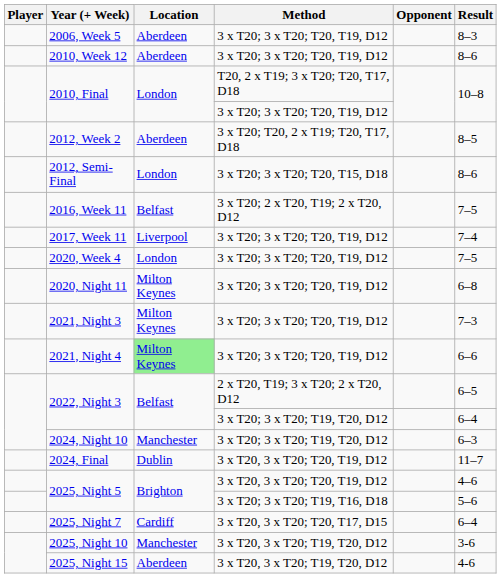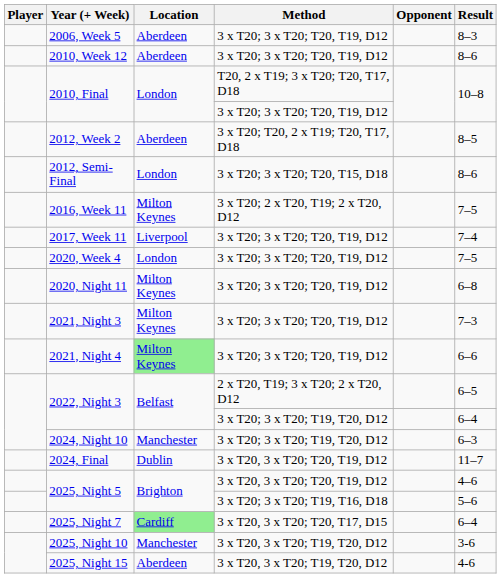2016, Week 11 | Location: Belfast -> Milton Keynes
2025, Night 7 | Location: no background -> lightgreen background
